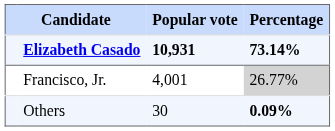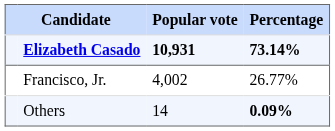Francisco, Jr. | Popular vote: 4,001 -> 4,002
Francisco, Jr. | Percentage: lightgrey background -> no background
Others | Popular vote: 30 -> 14
